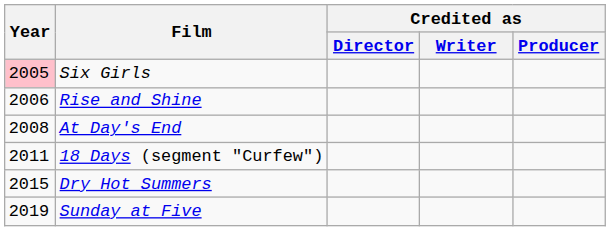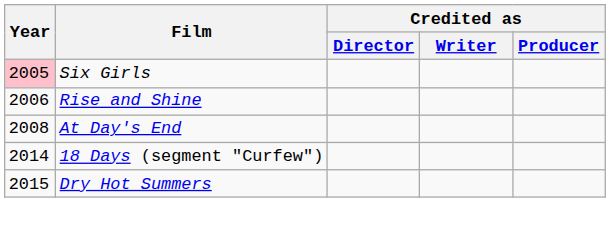18 Days (segment "Curfew") | Year: 2011 -> 2014
- row: 2019 | Sunday at Five
